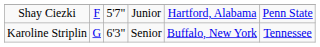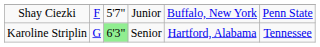Shay Ciezki | column 5: Hartford, Alabama -> Buffalo, New York
Karoline Striplin | column 3: no background -> lightgreen background
Karoline Striplin | column 5: Buffalo, New York -> Hartford, Alabama
